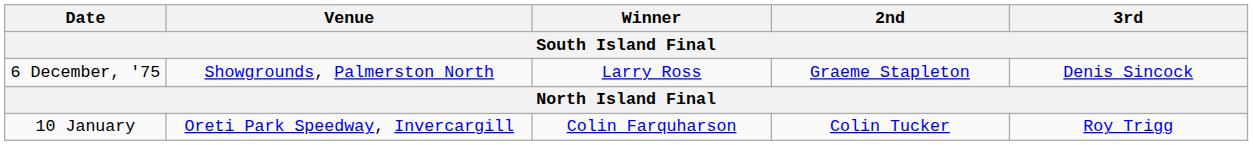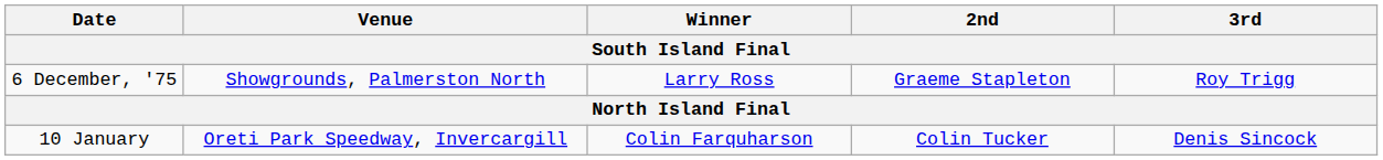6 December, '75 | 3rd: Denis Sincock -> Roy Trigg
10 January | 3rd: Roy Trigg -> Denis Sincock
